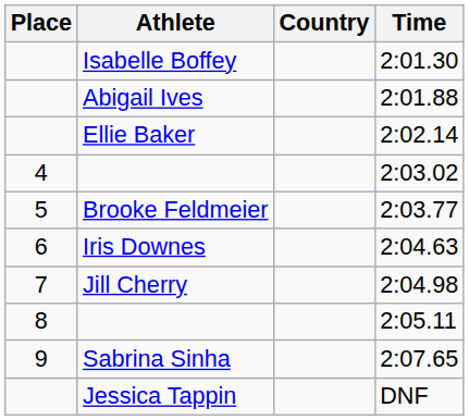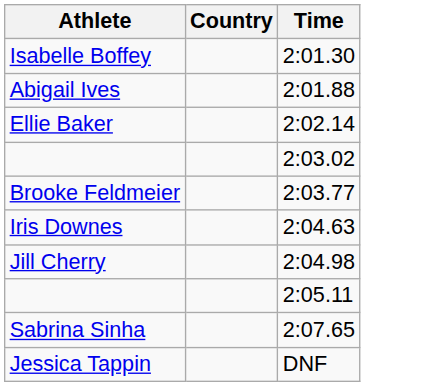- column: Place | 4 | 5 | 6 | 7 | 8 | 9
